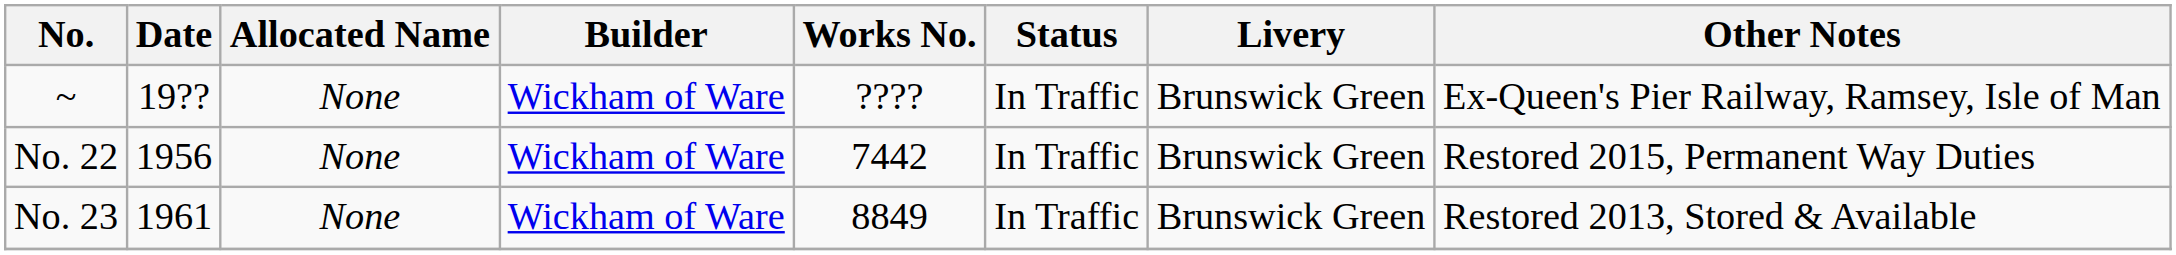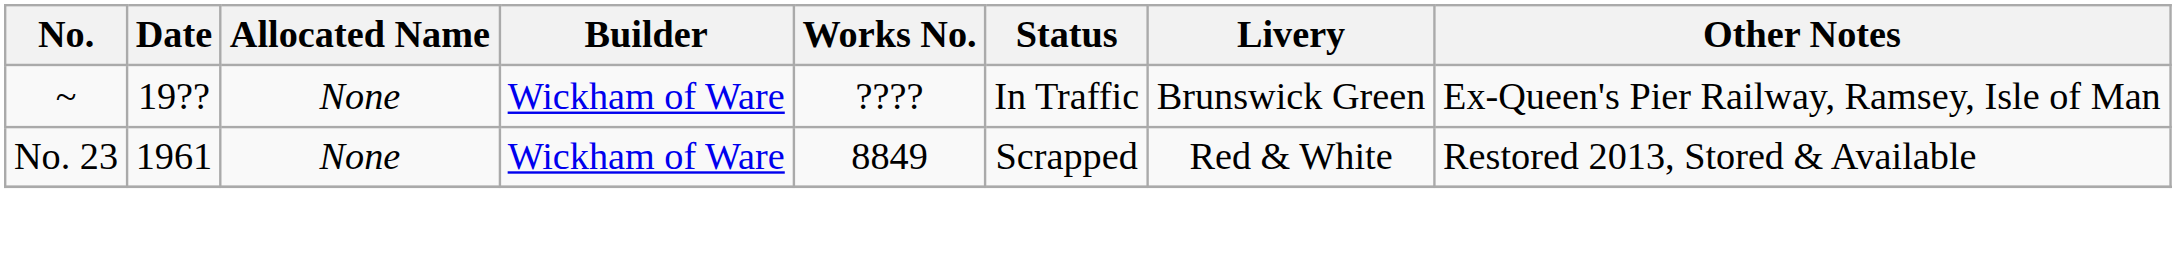- row: No. 22 | 1956 | None | Wickham of Ware | 7442 | In Traffic | Brunswick Green | Restored 2015, Permanent Way Duties
No. 23 | Status: In Traffic -> Scrapped
No. 23 | Livery: Brunswick Green -> Red & White
